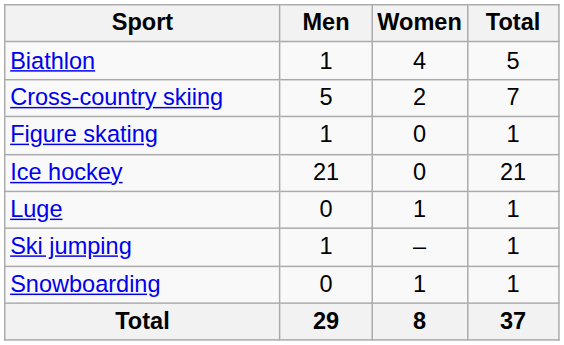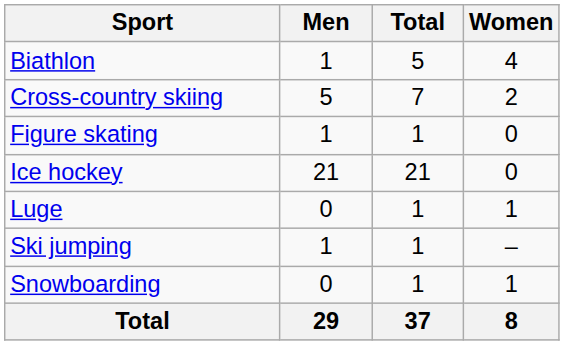columns swapped: Women <-> Total
